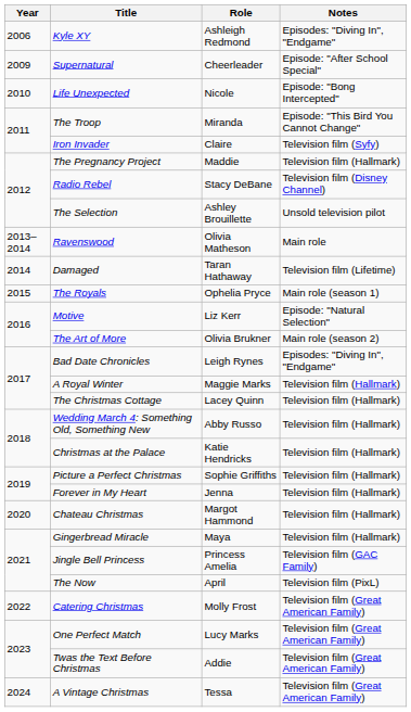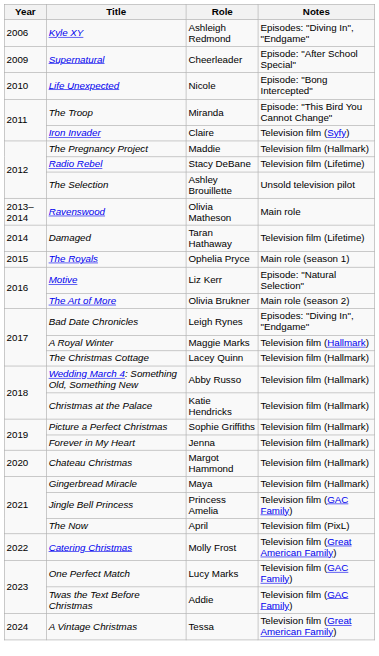Radio Rebel | Notes: Television film (Disney Channel) -> Television film (Lifetime)
One Perfect Match | Notes: Television film (Great American Family) -> Television film (GAC Family)
Twas the Text Before Christmas | Notes: Television film (Great American Family) -> Television film (GAC Family)
